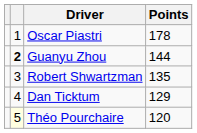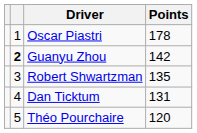Guanyu Zhou | Points: 144 -> 142
Dan Ticktum | Points: 129 -> 131
Théo Pourchaire | column 2: lightyellow background -> no background
